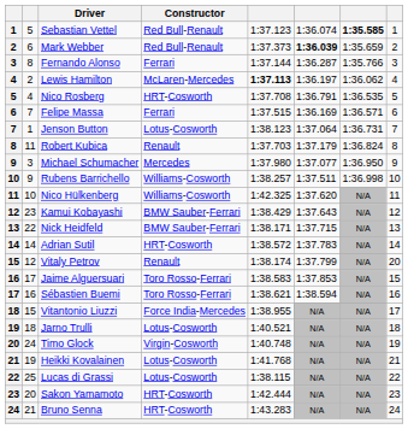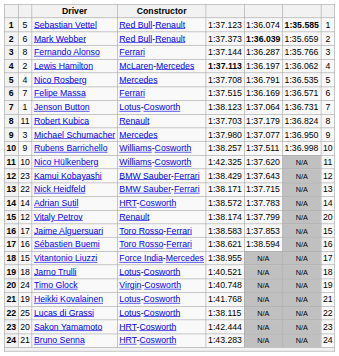Nico Rosberg | Constructor: HRT-Cosworth -> Mercedes
